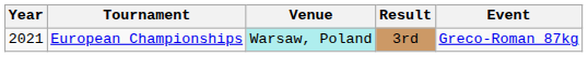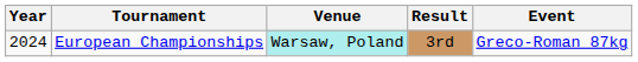European Championships | Year: 2021 -> 2024
